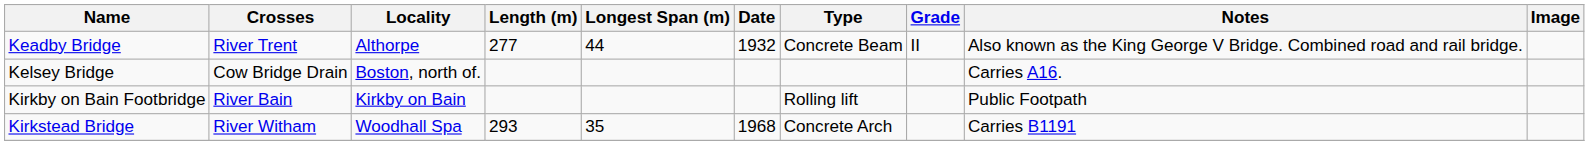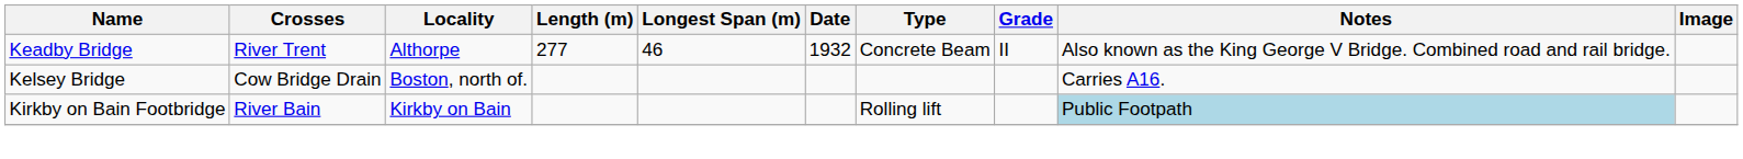Keadby Bridge | Longest Span (m): 44 -> 46
Kirkby on Bain Footbridge | Notes: no background -> lightblue background
- row: Kirkstead Bridge | River Witham | Woodhall Spa | 293 | 35 | 1968 | Concrete Arch | Carries B1191
